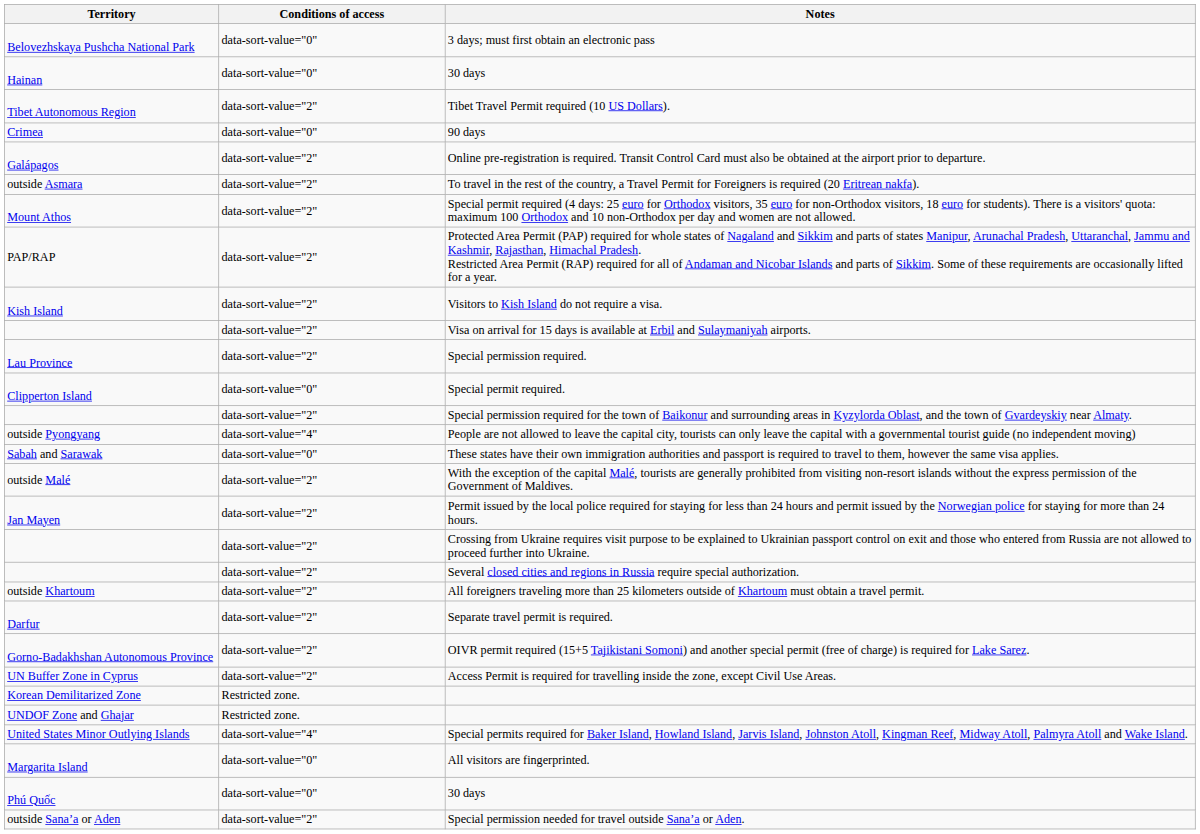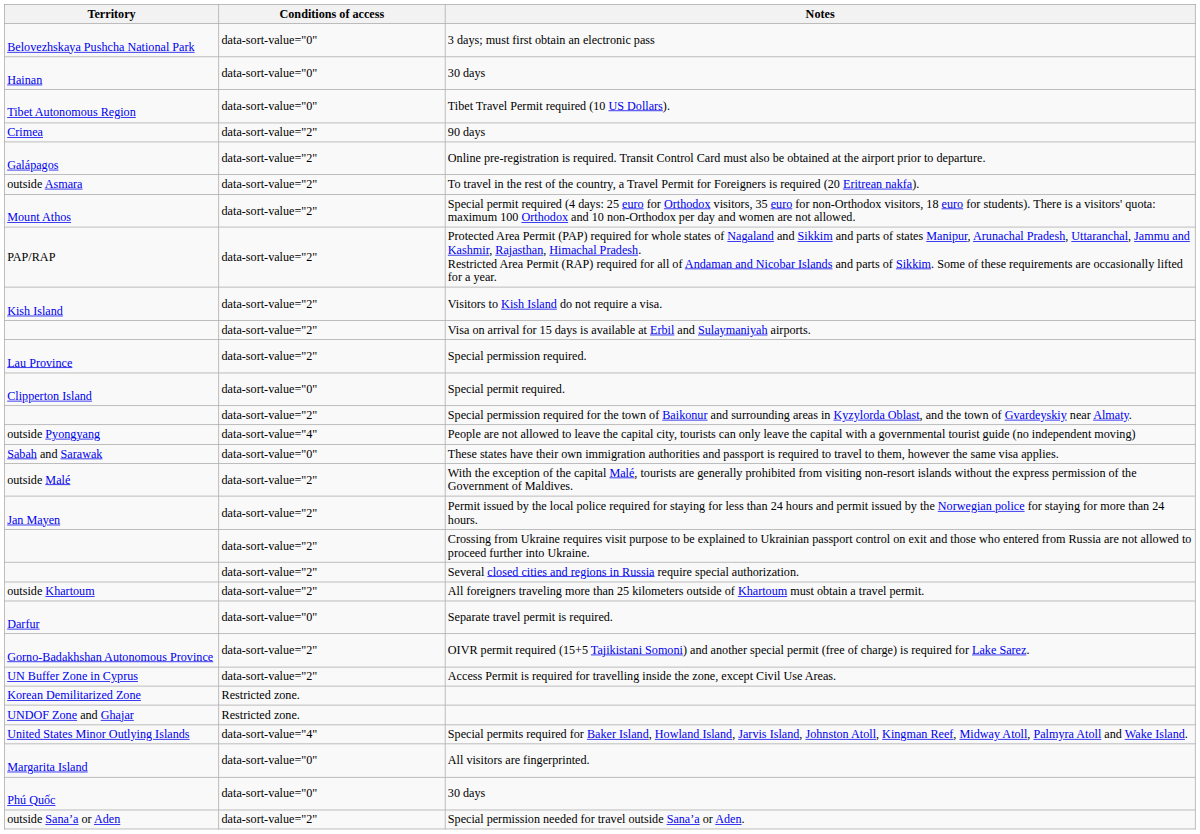Tibet Travel Permit required (10 US Dollars). | Conditions of access: data-sort-value="2" -> data-sort-value="0"
90 days | Conditions of access: data-sort-value="0" -> data-sort-value="2"
Separate travel permit is required. | Conditions of access: data-sort-value="2" -> data-sort-value="0"
